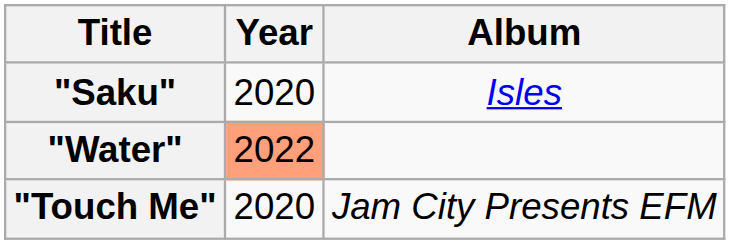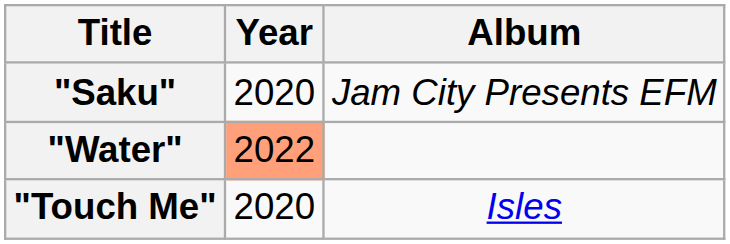"Saku" | Album: Isles -> Jam City Presents EFM
"Touch Me" | Album: Jam City Presents EFM -> Isles
